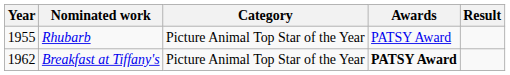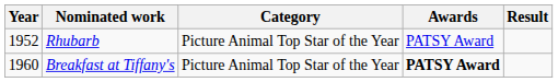Rhubarb | Year: 1955 -> 1952
Breakfast at Tiffany's | Year: 1962 -> 1960
